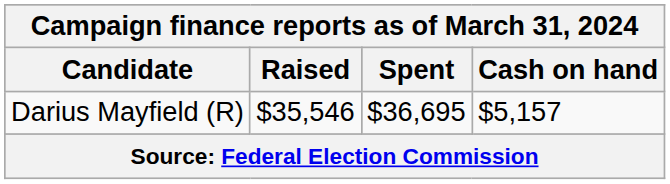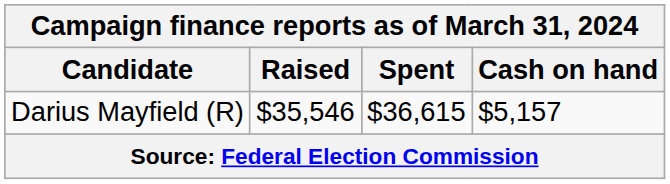Darius Mayfield (R) | Spent: $36,695 -> $36,615
